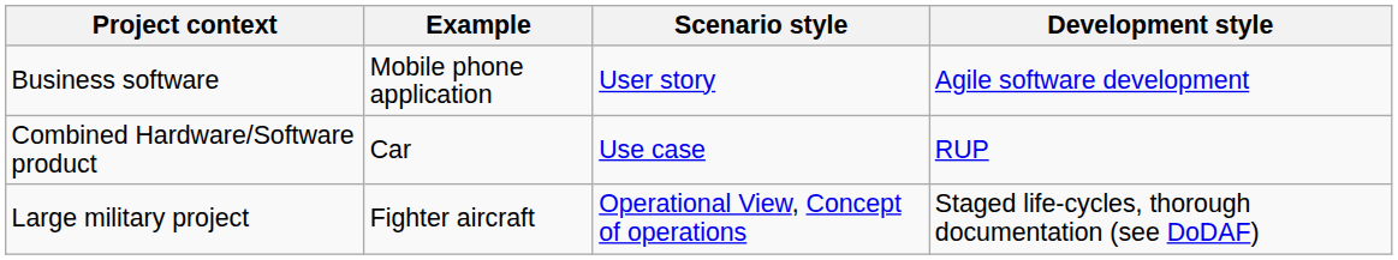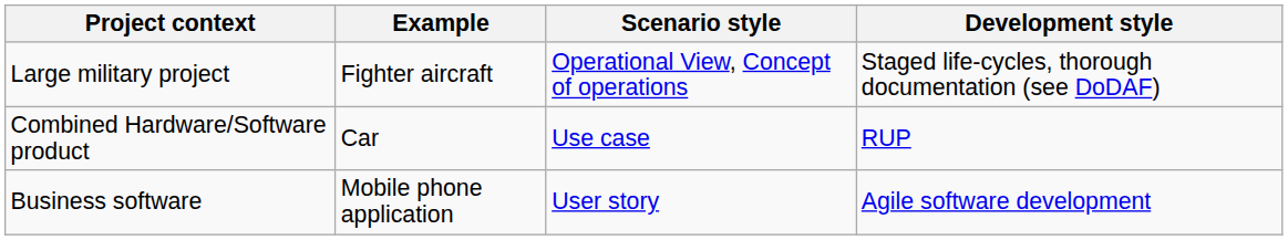rows swapped: Large military project <-> Business software
